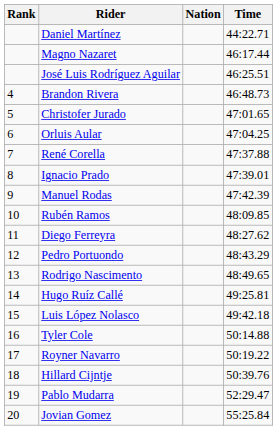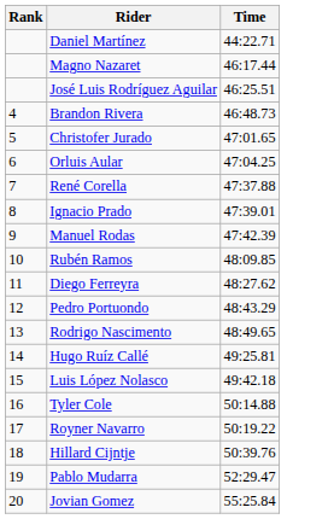- column: Nation
